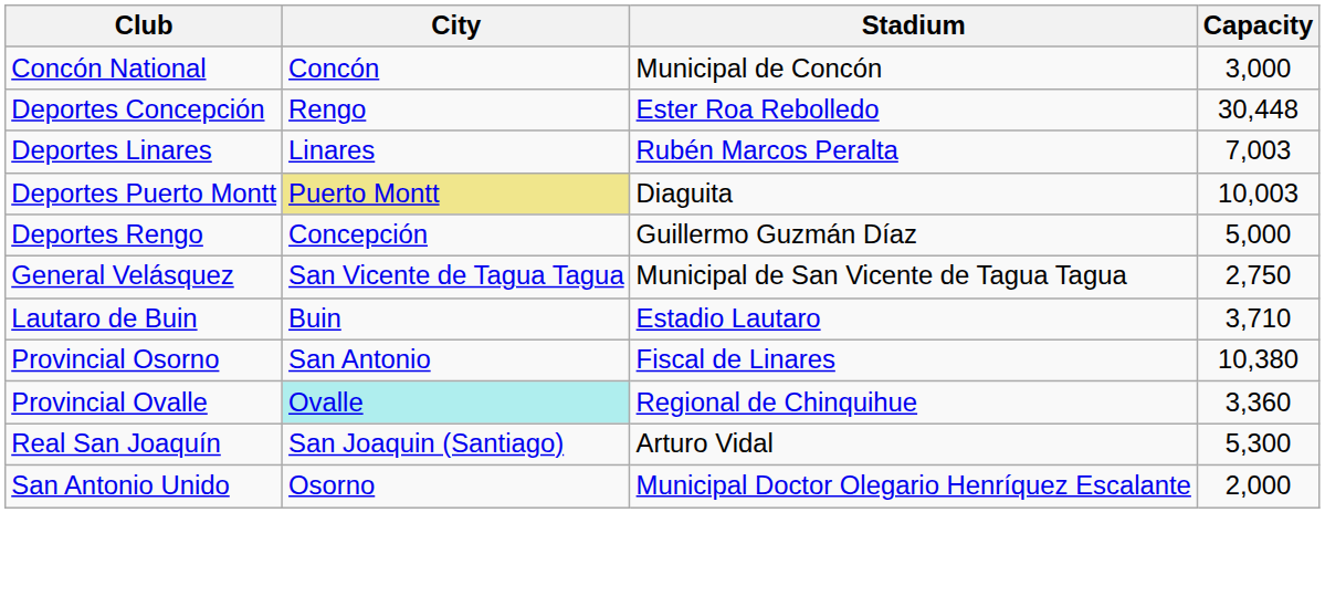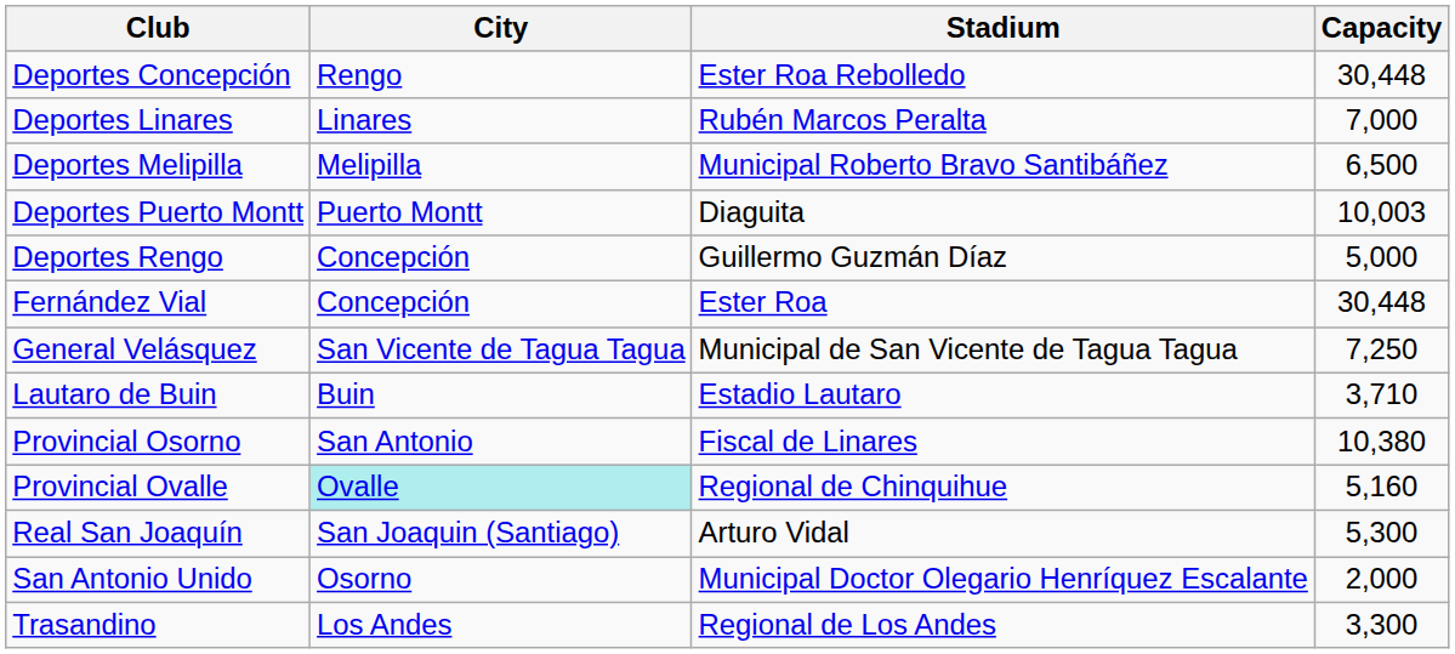- row: Concón National | Concón | Municipal de Concón | 3,000
Deportes Linares | Capacity: 7,003 -> 7,000
+ row: Deportes Melipilla | Melipilla | Municipal Roberto Bravo Santibáñez | 6,500
Deportes Puerto Montt | City: khaki background -> no background
+ row: Fernández Vial | Concepción | Ester Roa | 30,448
General Velásquez | Capacity: 2,750 -> 7,250
Provincial Ovalle | Capacity: 3,360 -> 5,160
+ row: Trasandino | Los Andes | Regional de Los Andes | 3,300
